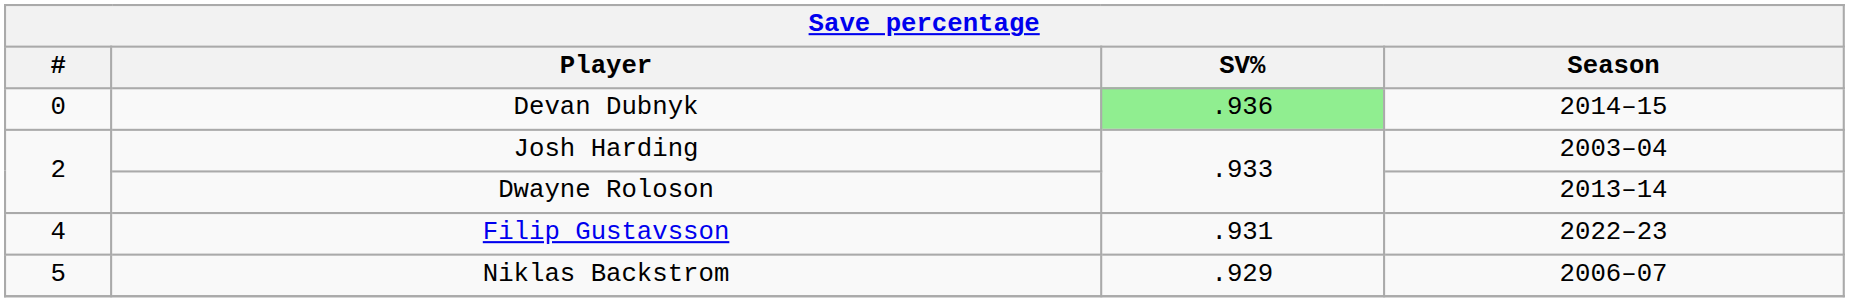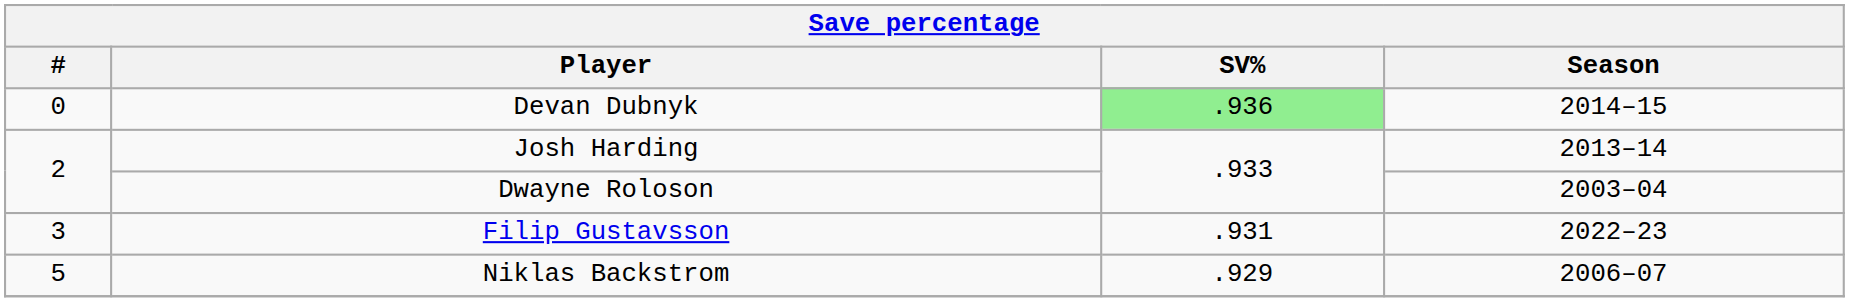Josh Harding | Season: 2003–04 -> 2013–14
Dwayne Roloson | Season: 2013–14 -> 2003–04
Filip Gustavsson | #: 4 -> 3
